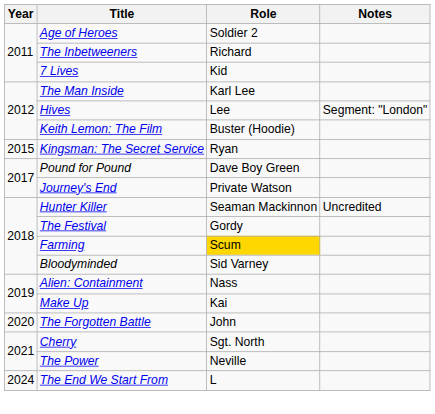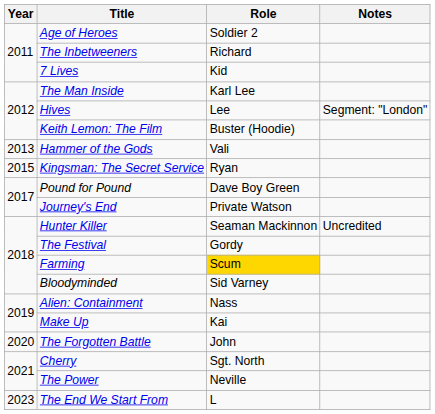+ row: 2013 | Hammer of the Gods | Vali
The End We Start From | Year: 2024 -> 2023
